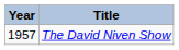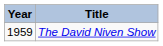The David Niven Show | Year: 1957 -> 1959
